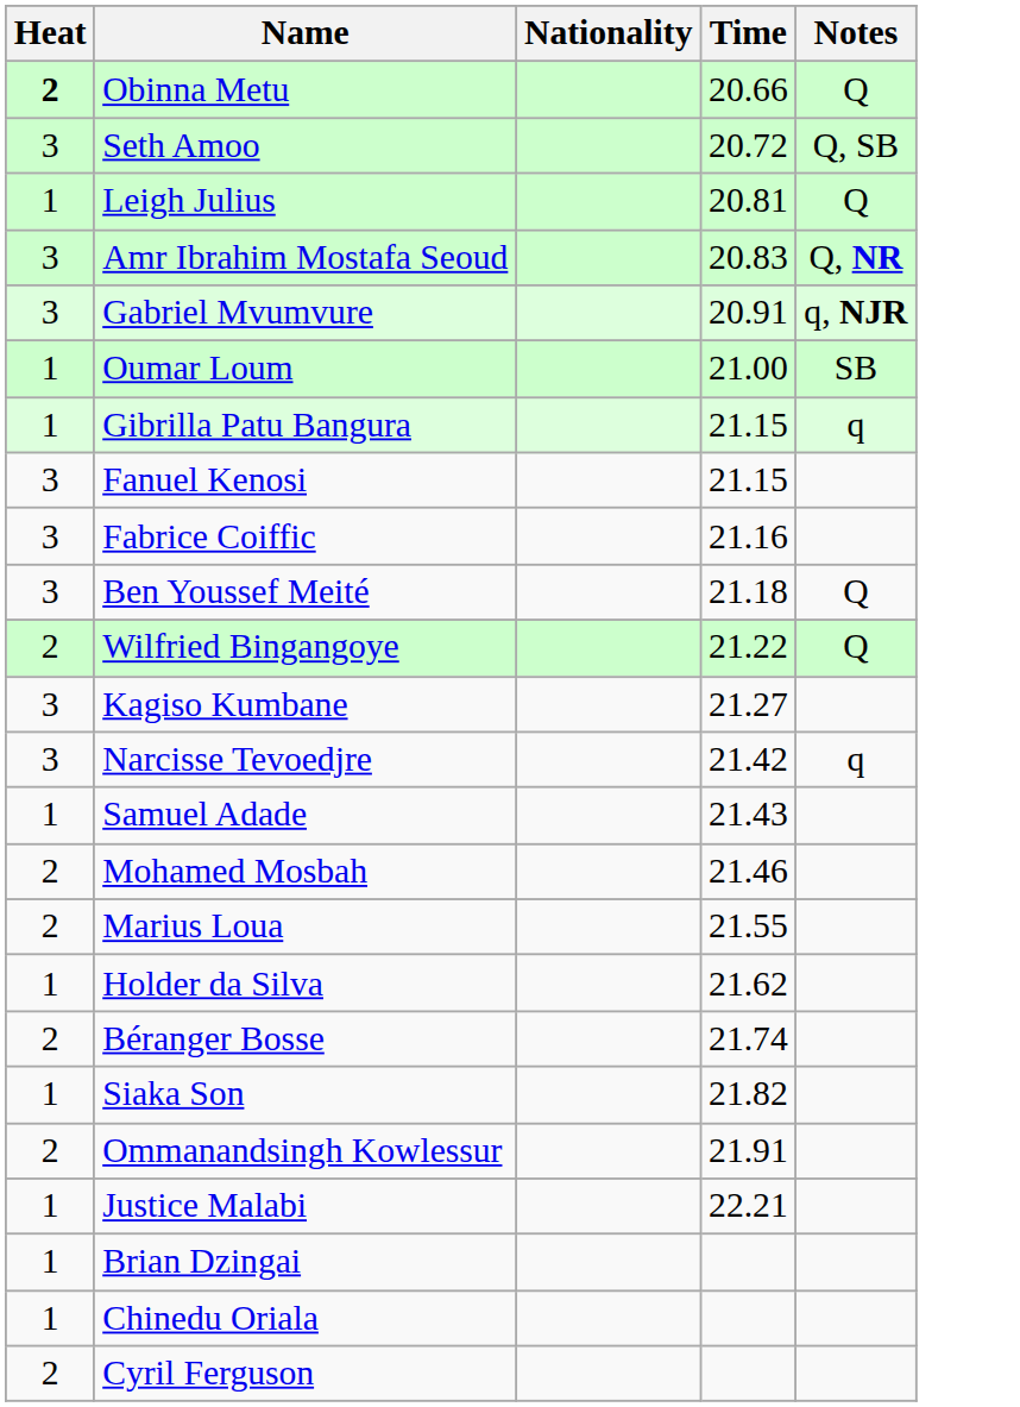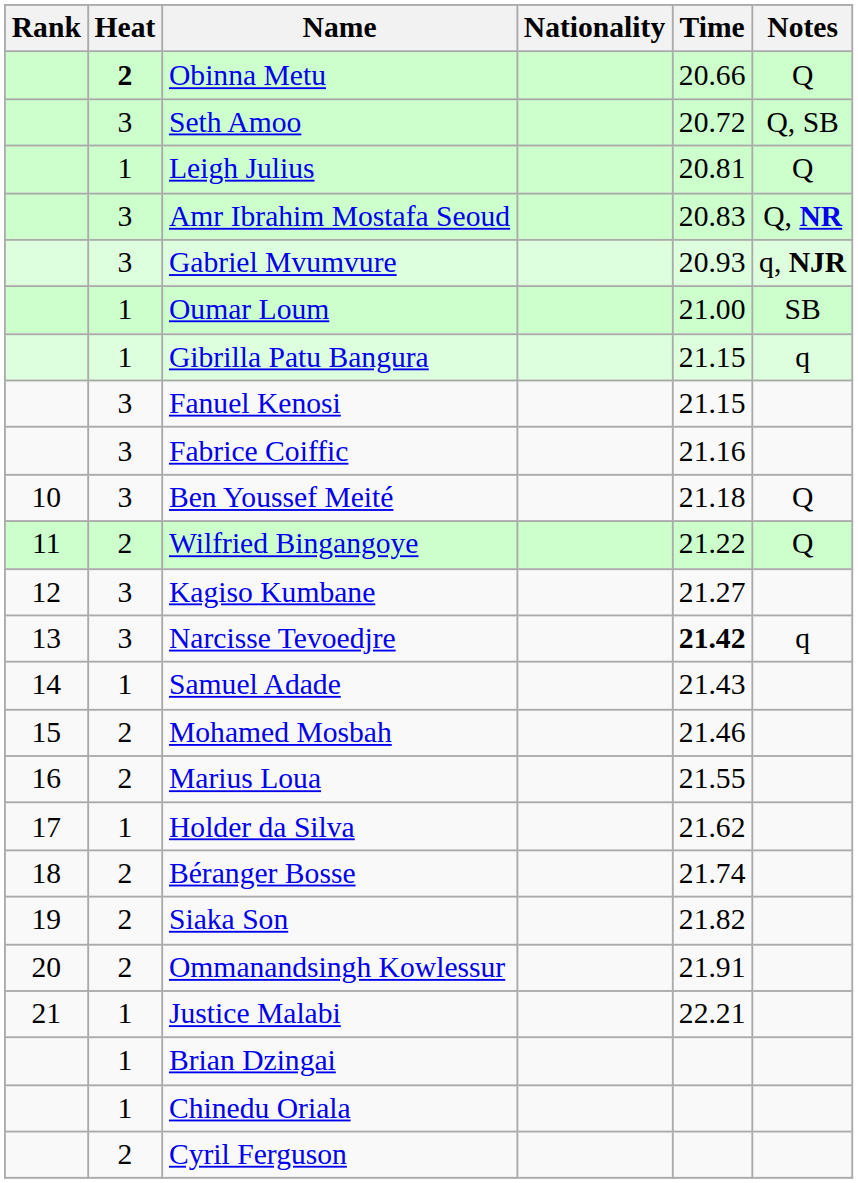+ column: Rank | 10 | 11 | 12 | 13 | 14 | 15 | 16 | 17 | 18 | 19 | 20 | 21
Gabriel Mvumvure | Time: 20.91 -> 20.93
Narcisse Tevoedjre | Time: normal -> bold
Siaka Son | Heat: 1 -> 2
